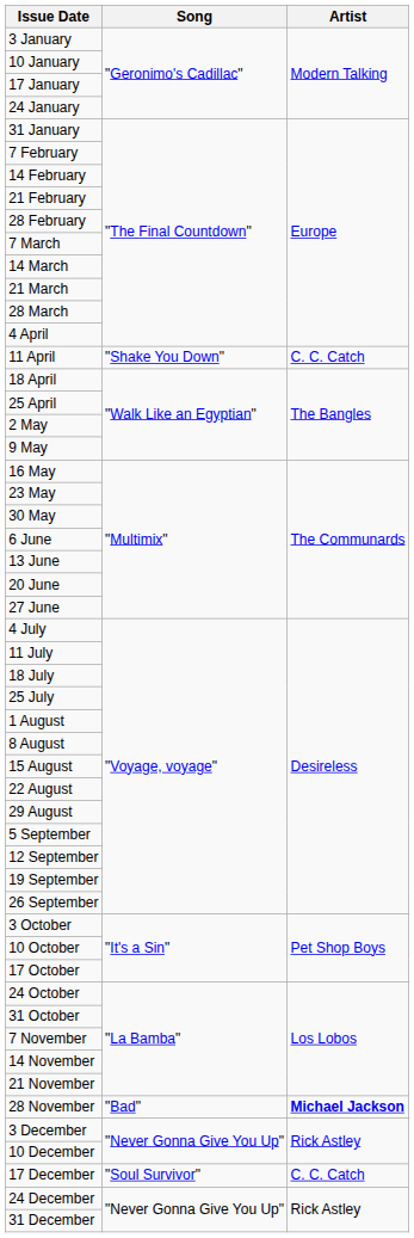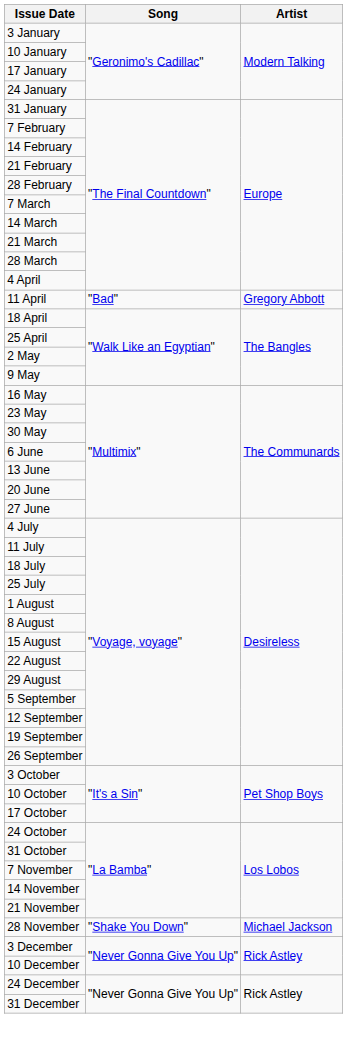11 April | Song: "Shake You Down" -> "Bad"
11 April | Artist: C. C. Catch -> Gregory Abbott
28 November | Song: "Bad" -> "Shake You Down"
28 November | Artist: bold -> normal
- row: 17 December | "Soul Survivor" | C. C. Catch
